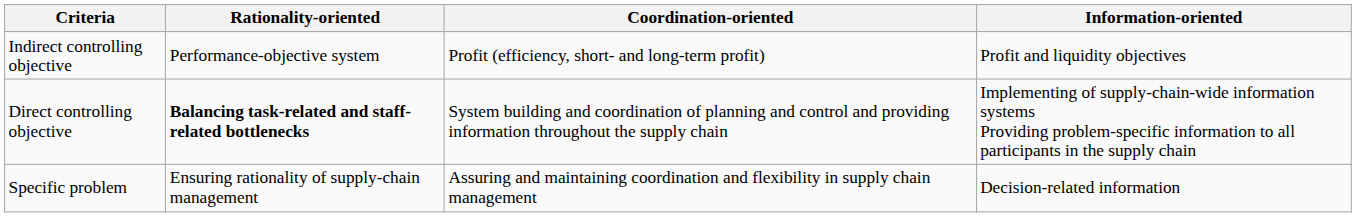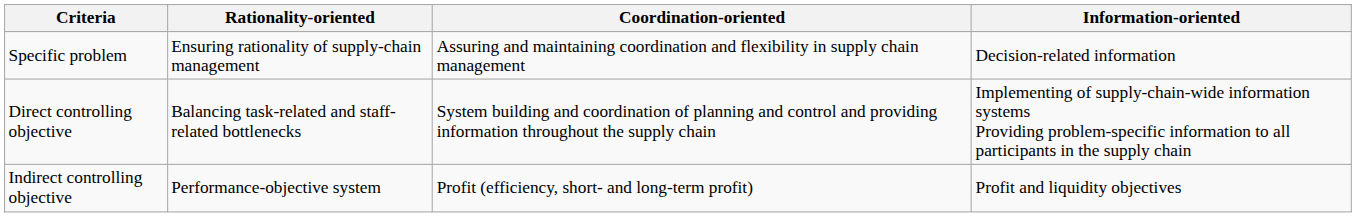rows swapped: Specific problem <-> Indirect controlling objective
Direct controlling objective | Rationality-oriented: bold -> normal
